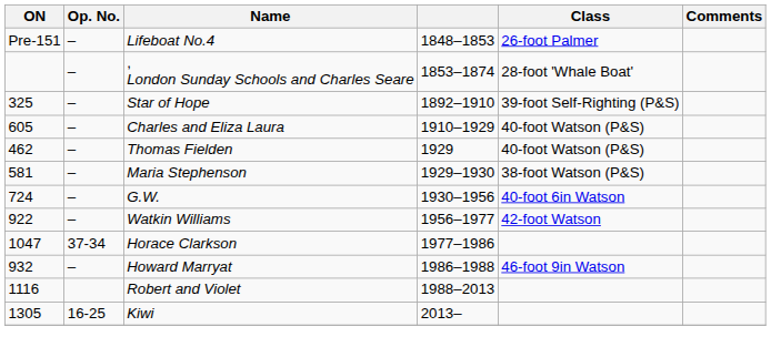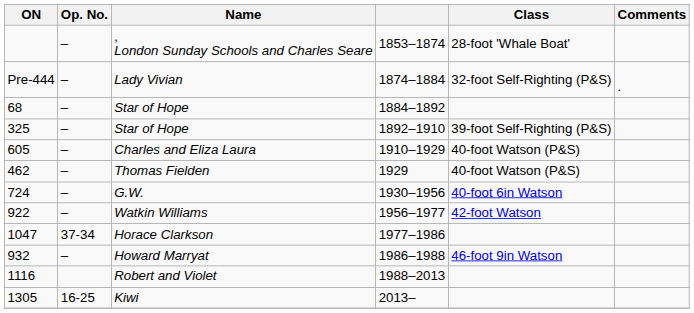- row: Pre-151 | – | Lifeboat No.4 | 1848–1853 | 26-foot Palmer
+ row: Pre-444 | – | Lady Vivian | 1874–1884 | 32-foot Self-Righting (P&S) | .
+ row: 68 | – | Star of Hope | 1884–1892
- row: 581 | – | Maria Stephenson | 1929–1930 | 38-foot Watson (P&S)
